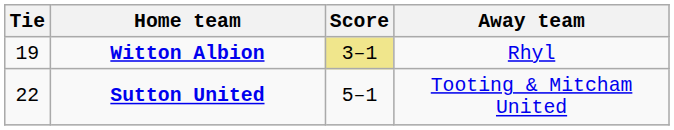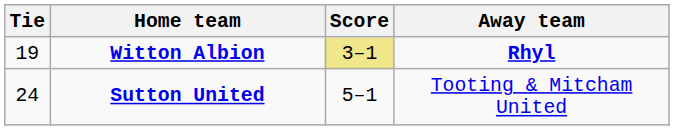Witton Albion | Away team: normal -> bold
Sutton United | Tie: 22 -> 24
